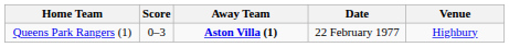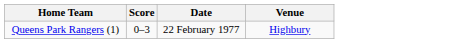- column: Away Team | Aston Villa (1)
